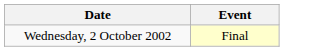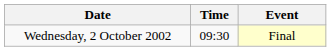+ column: Time | 09:30
